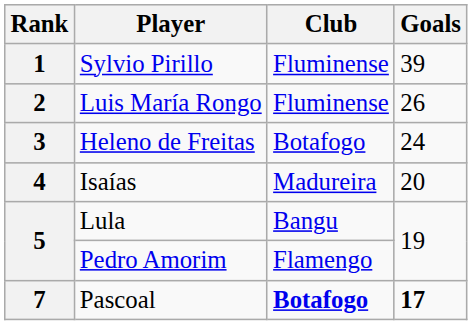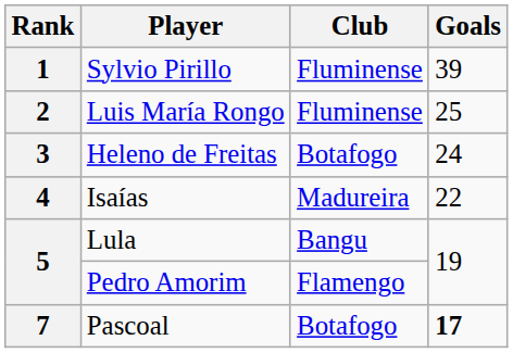Luis María Rongo | Goals: 26 -> 25
Isaías | Goals: 20 -> 22
Pascoal | Club: bold -> normal
